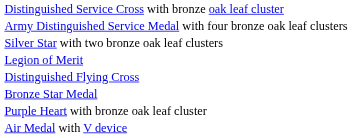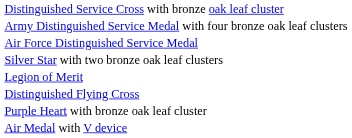+ row: Air Force Distinguished Service Medal
- row: Bronze Star Medal
